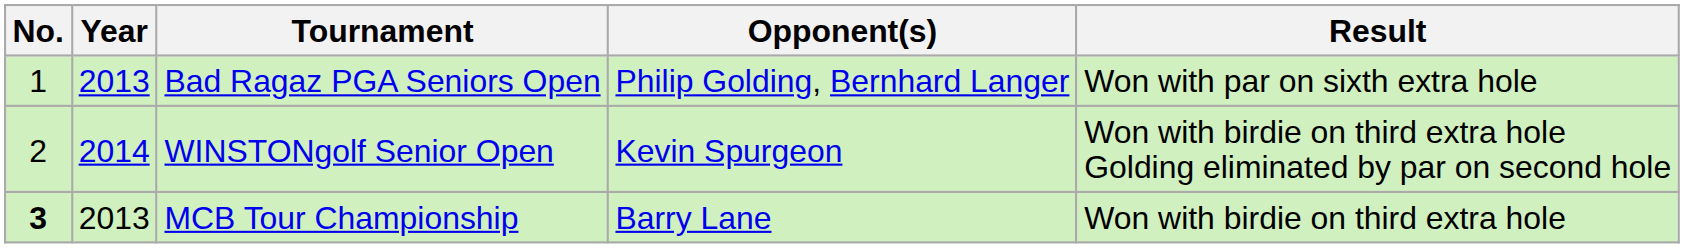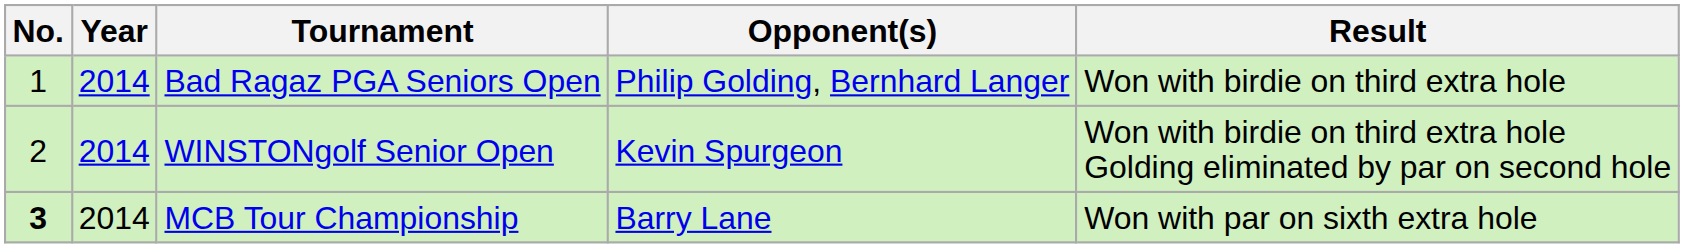Bad Ragaz PGA Seniors Open | Year: 2013 -> 2014
Bad Ragaz PGA Seniors Open | Result: Won with par on sixth extra hole -> Won with birdie on third extra hole
MCB Tour Championship | Year: 2013 -> 2014
MCB Tour Championship | Result: Won with birdie on third extra hole -> Won with par on sixth extra hole
